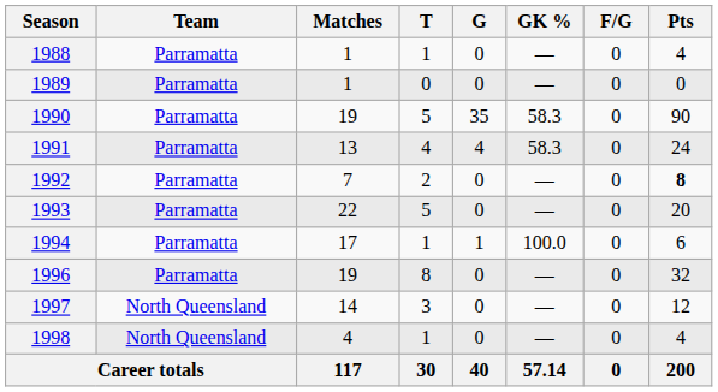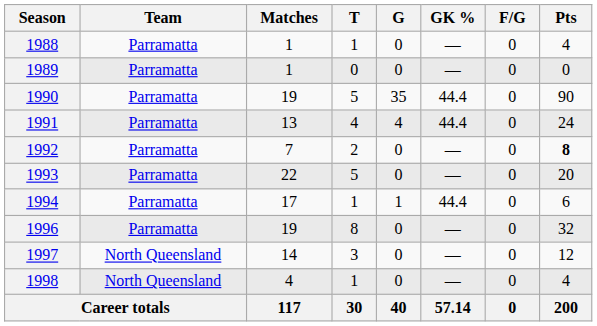1990 | GK %: 58.3 -> 44.4
1991 | GK %: 58.3 -> 44.4
1994 | GK %: 100.0 -> 44.4
